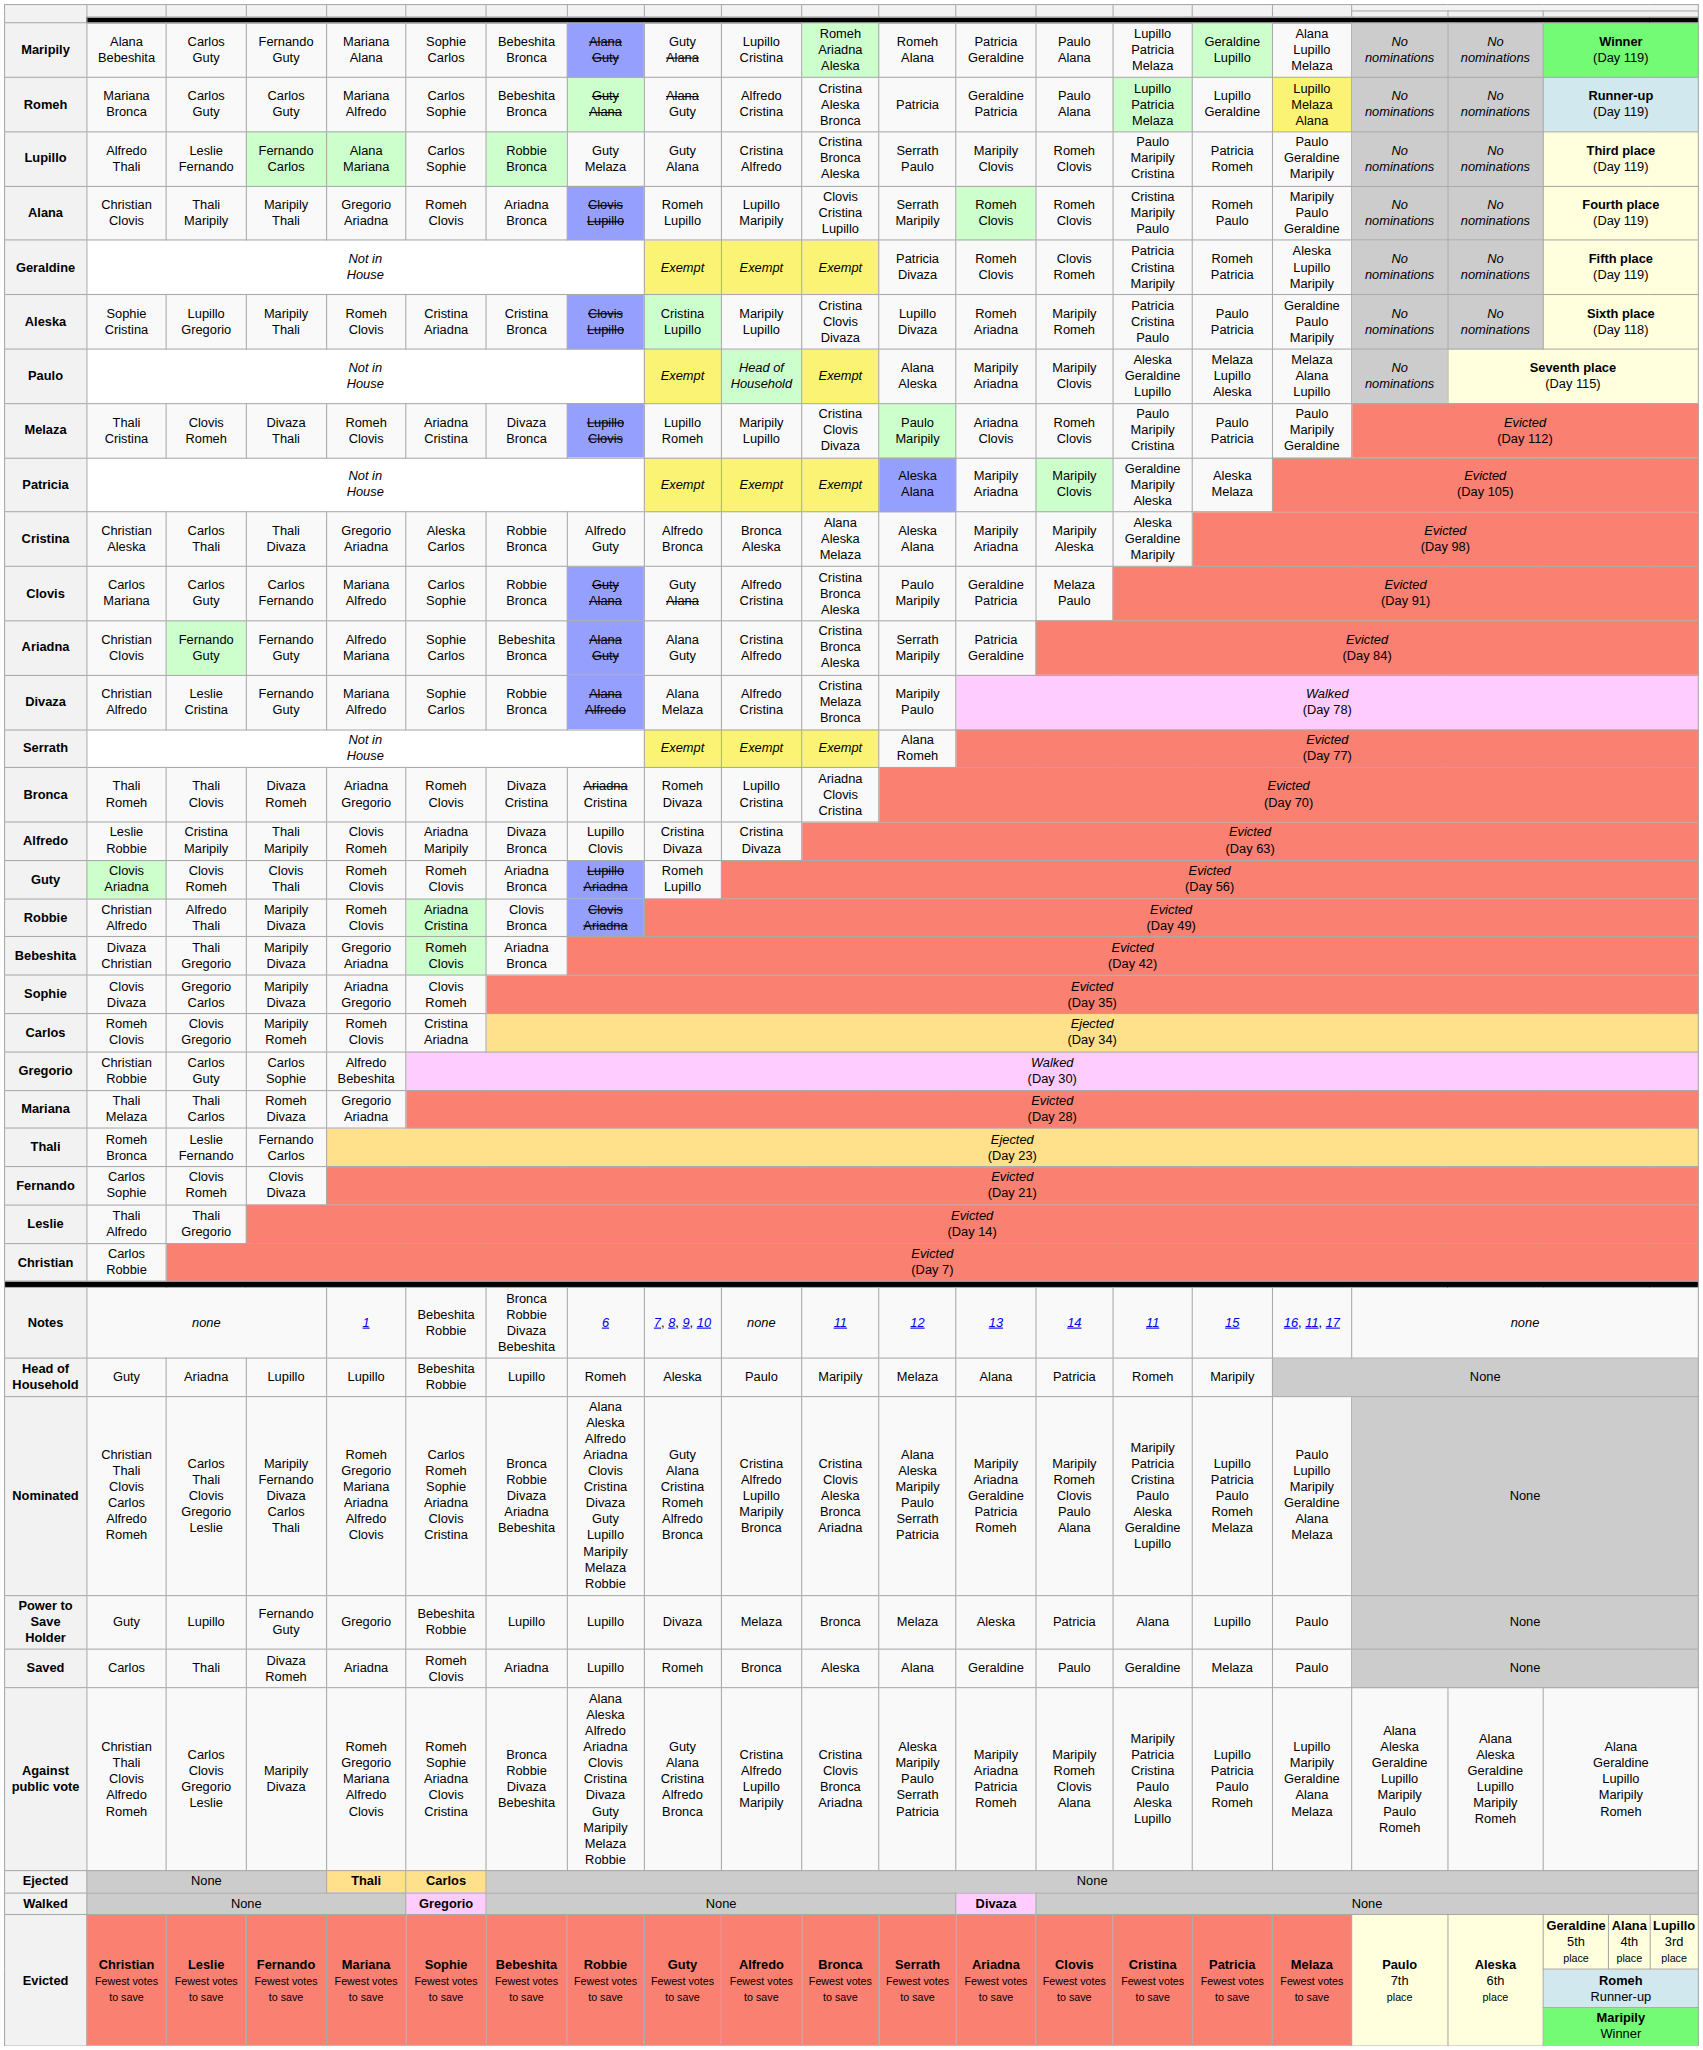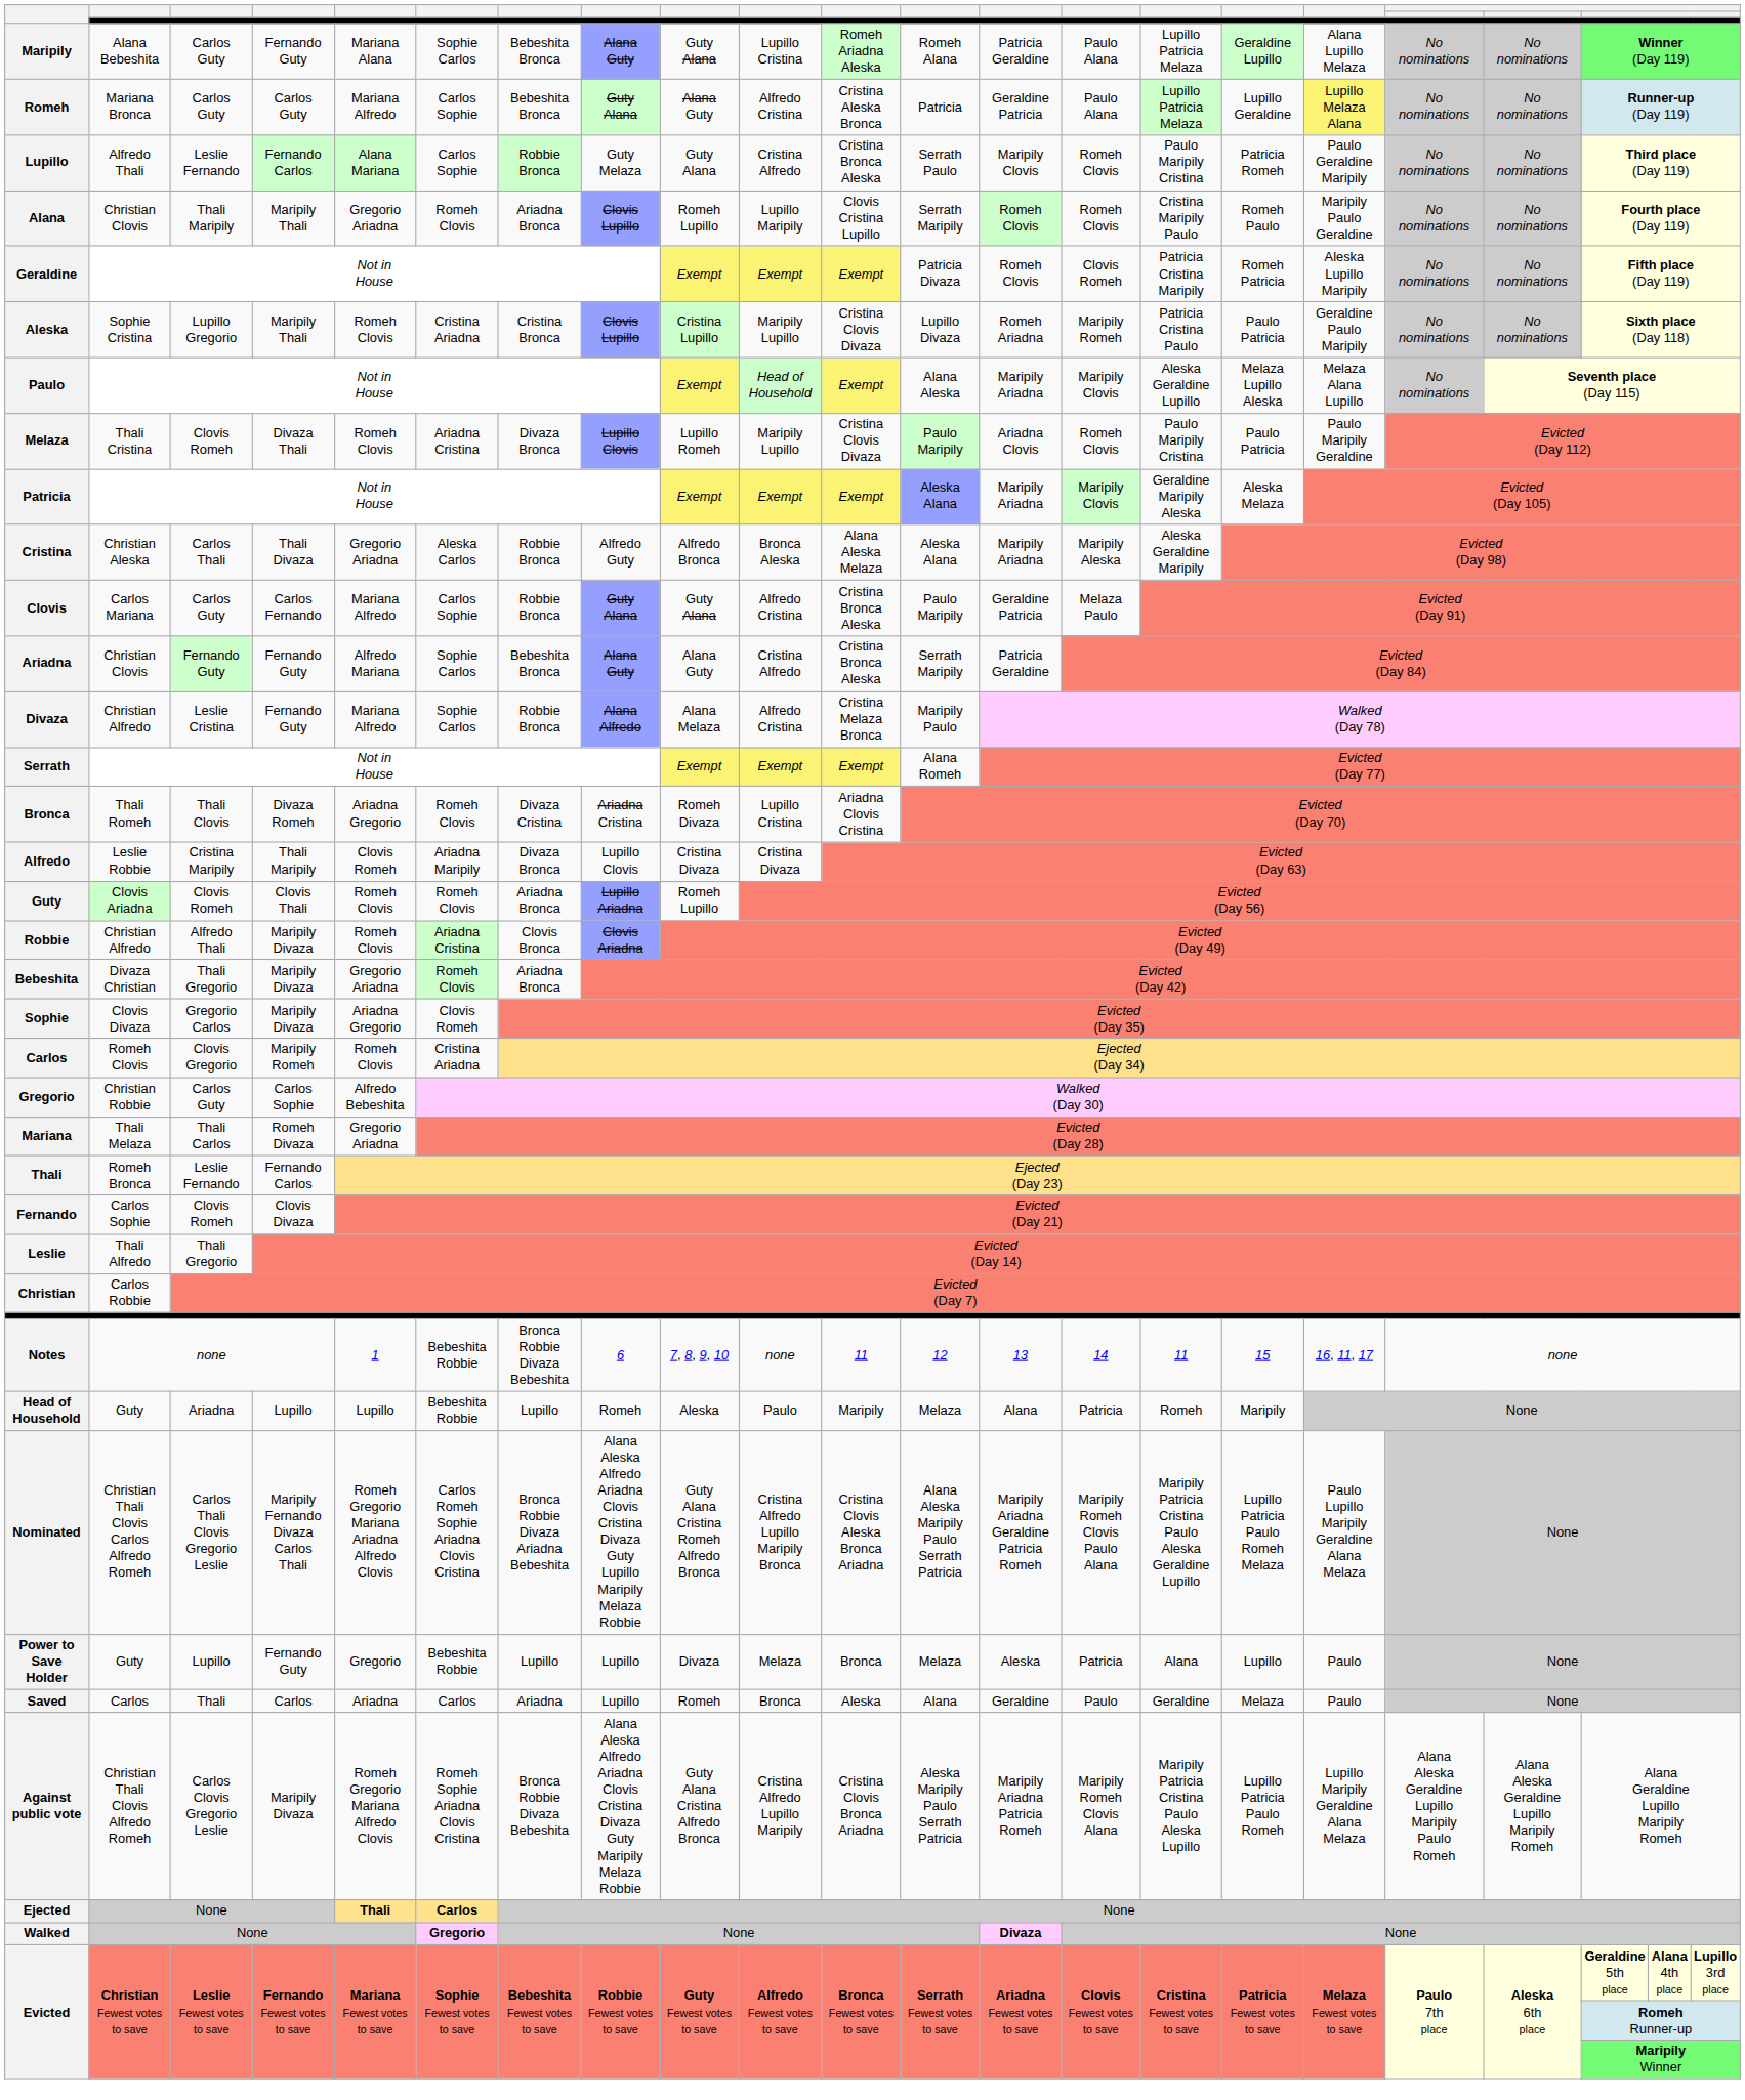Saved | column 4: Divaza Romeh -> Carlos
Saved | column 6: Romeh Clovis -> Carlos
